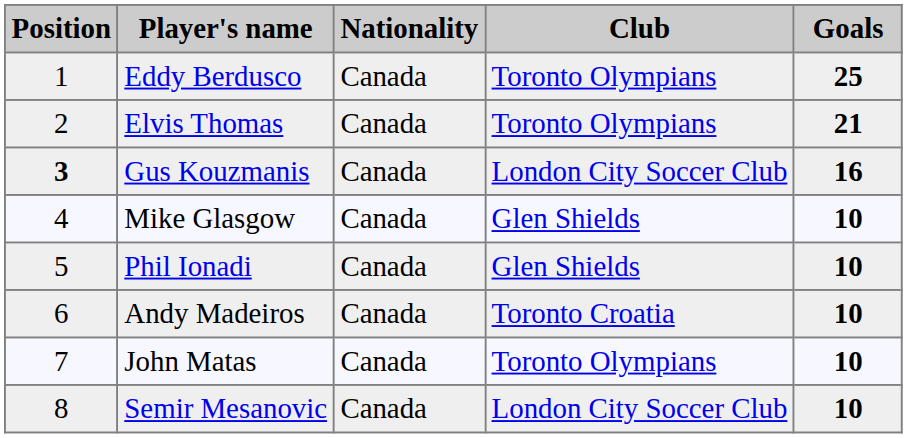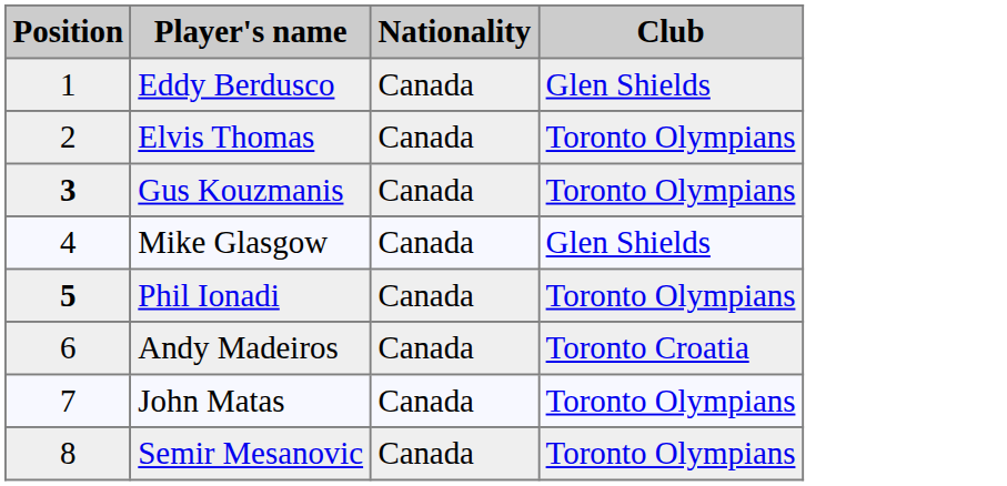- column: Goals | 25 | 21 | 16 | 10 | 10 | 10 | 10 | 10
Eddy Berdusco | Club: Toronto Olympians -> Glen Shields
Gus Kouzmanis | Club: London City Soccer Club -> Toronto Olympians
Phil Ionadi | Position: normal -> bold
Phil Ionadi | Club: Glen Shields -> Toronto Olympians
Semir Mesanovic | Club: London City Soccer Club -> Toronto Olympians
